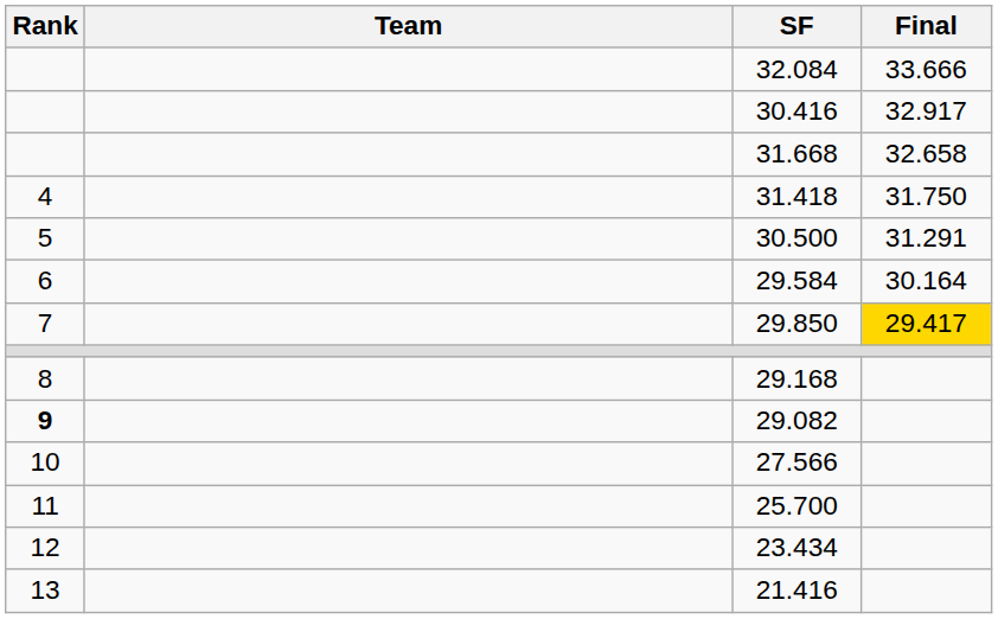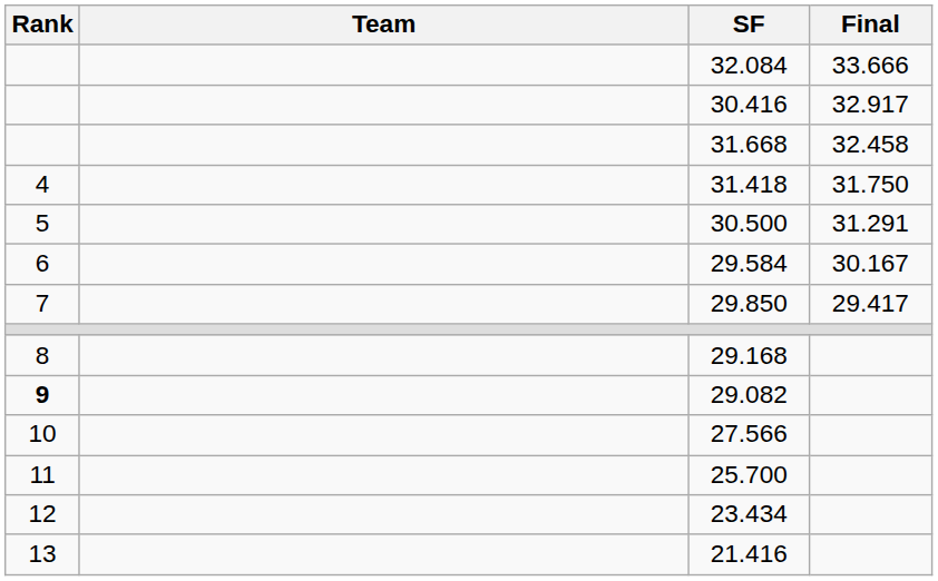31.668 | Final: 32.658 -> 32.458
29.584 | Final: 30.164 -> 30.167
29.850 | Final: gold background -> no background
